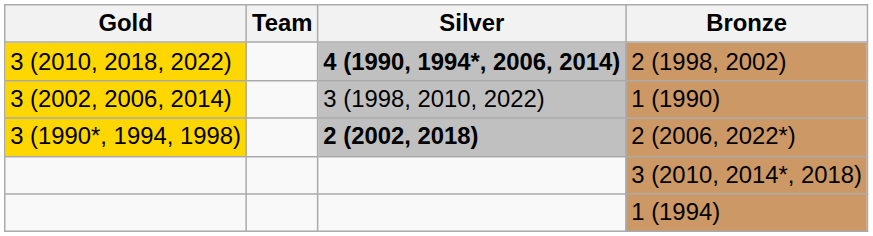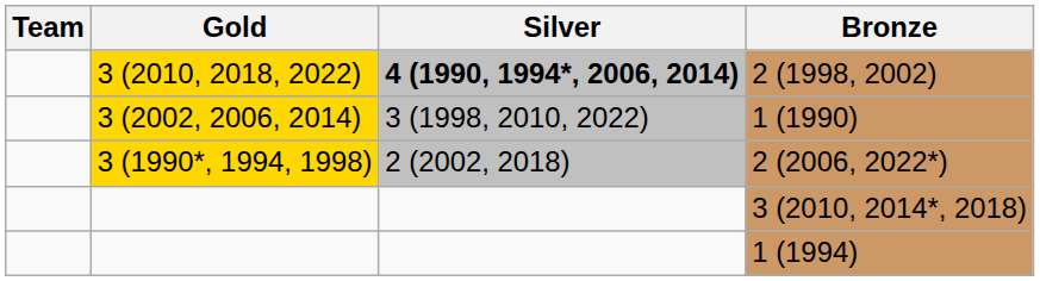columns swapped: Team <-> Gold
2 (2006, 2022*) | Silver: bold -> normal
